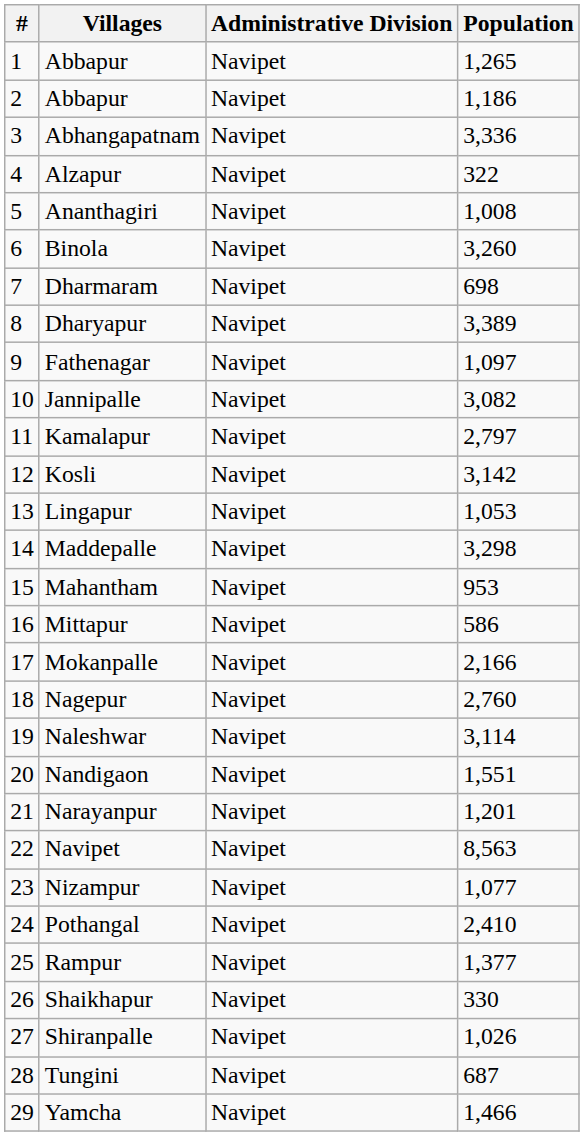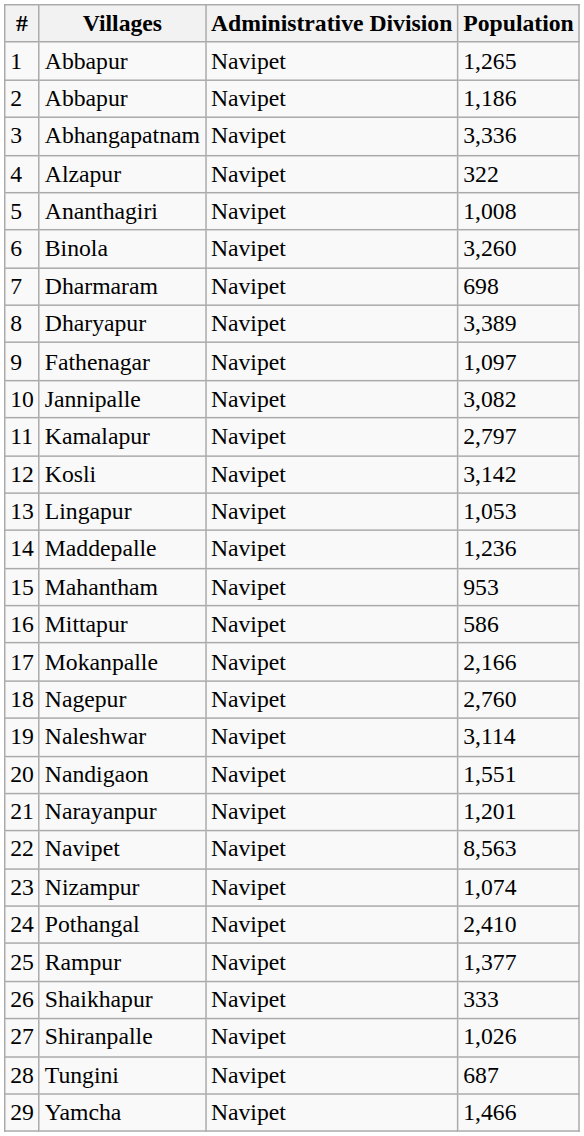Maddepalle | Population: 3,298 -> 1,236
Nizampur | Population: 1,077 -> 1,074
Shaikhapur | Population: 330 -> 333
